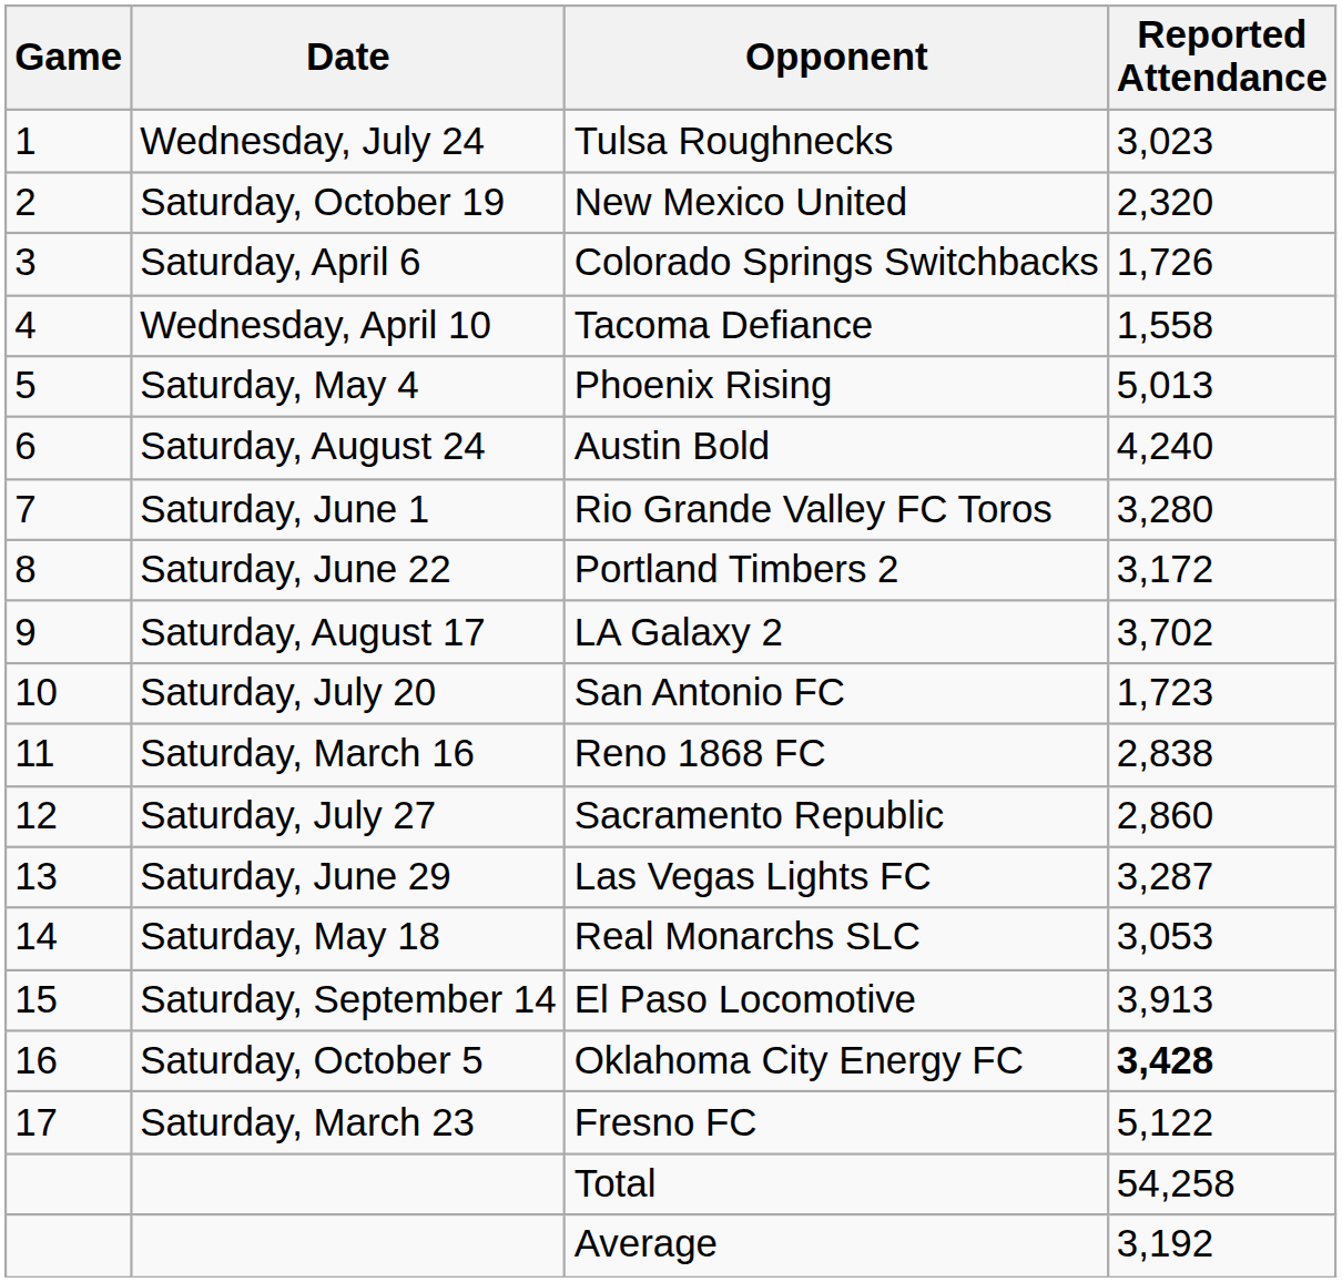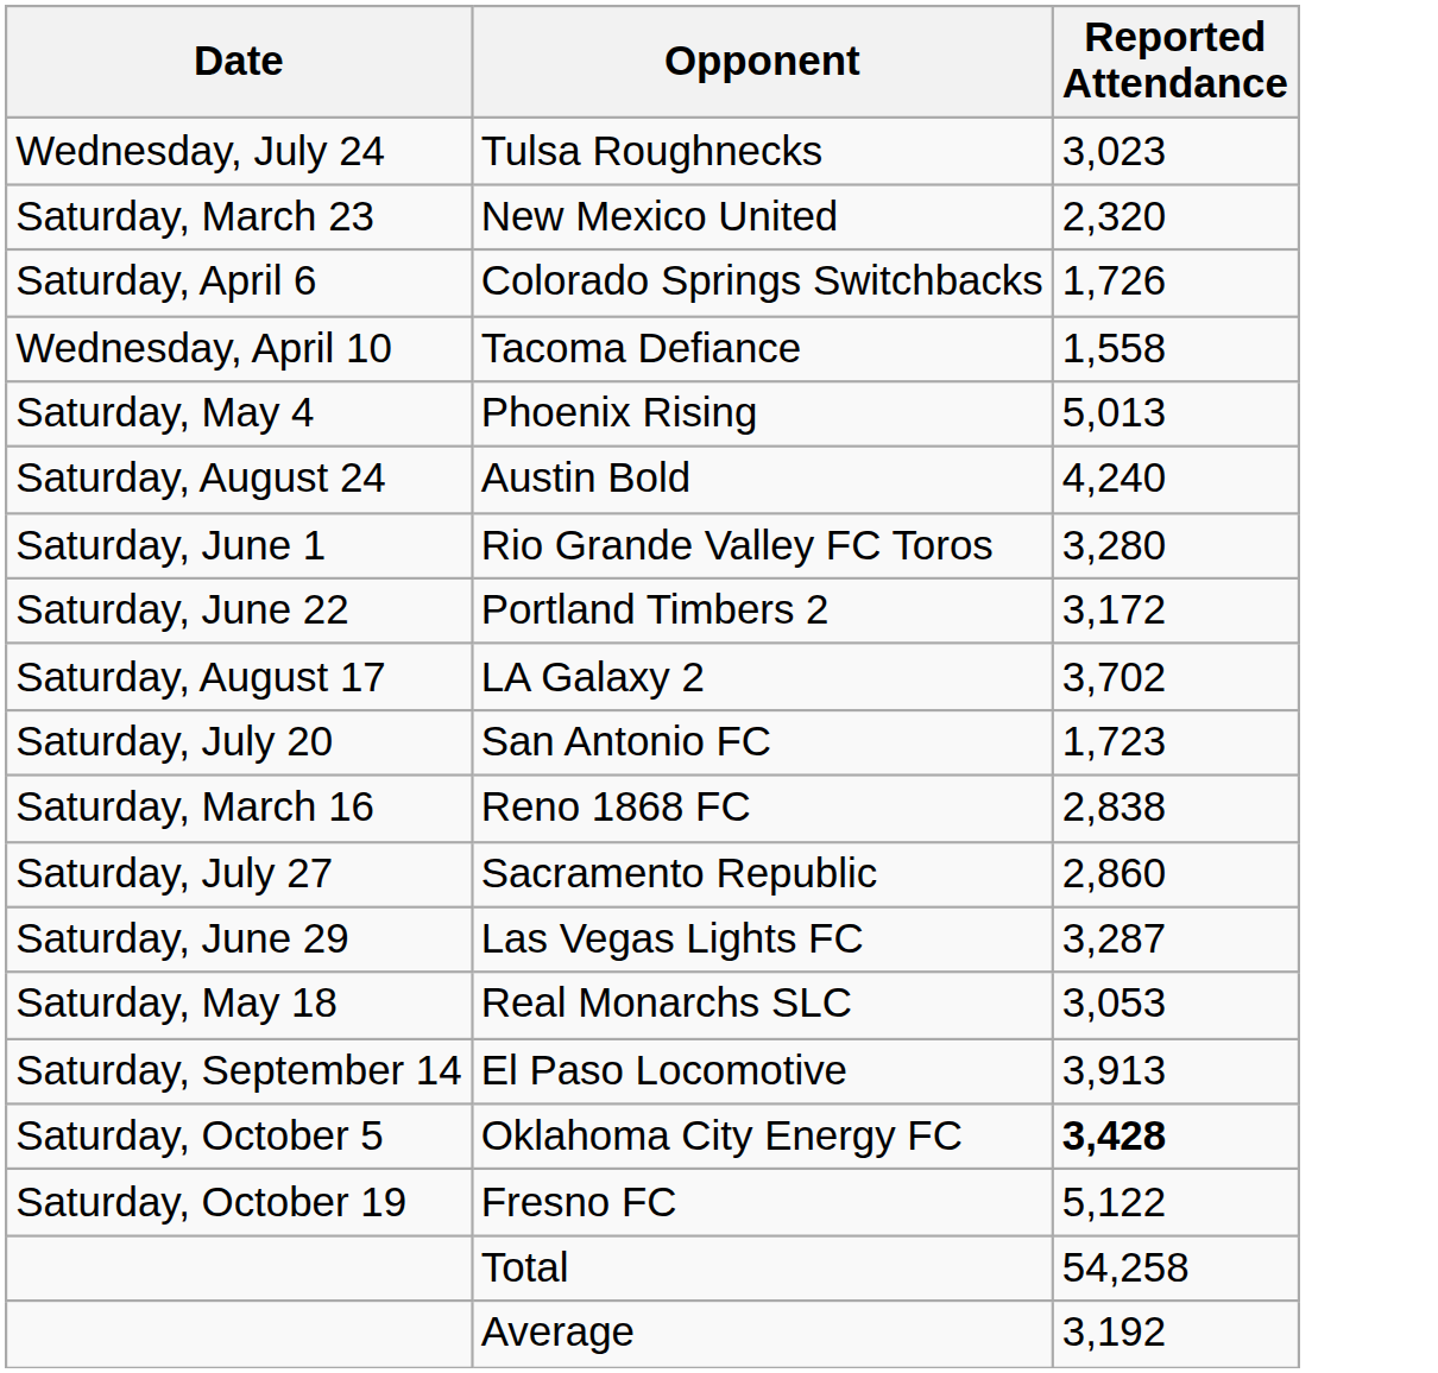- column: Game | 1 | 2 | 3 | 4 | 5 | 6 | 7 | 8 | 9 | 10 | 11 | 12 | 13 | 14 | 15 | 16 | 17
New Mexico United | Date: Saturday, October 19 -> Saturday, March 23
Fresno FC | Date: Saturday, March 23 -> Saturday, October 19
